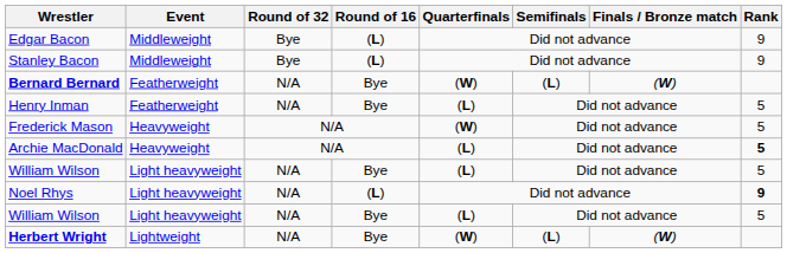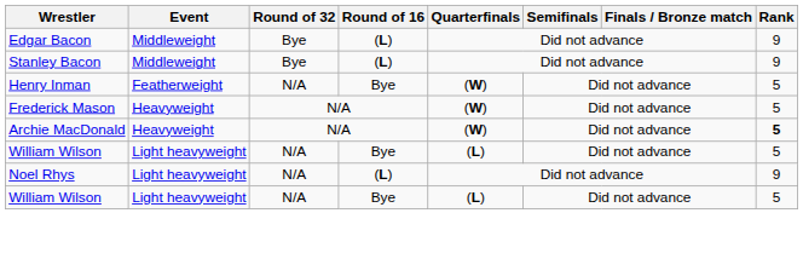- row: Bernard Bernard | Featherweight | N/A | Bye | (W) | (L) | (W)
Henry Inman | Quarterfinals: (L) -> (W)
Archie MacDonald | Quarterfinals: (L) -> (W)
Noel Rhys | Rank: bold -> normal
- row: Herbert Wright | Lightweight | N/A | Bye | (W) | (L) | (W)
